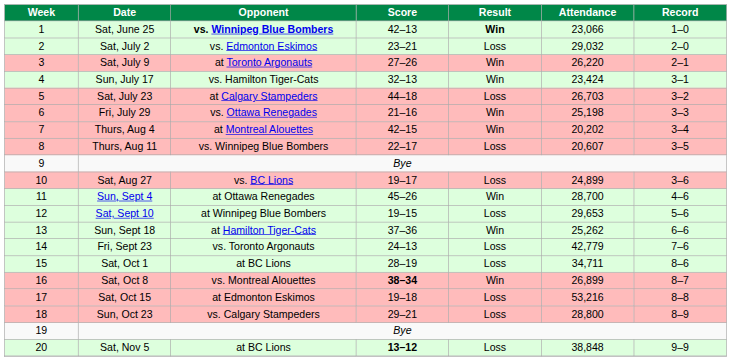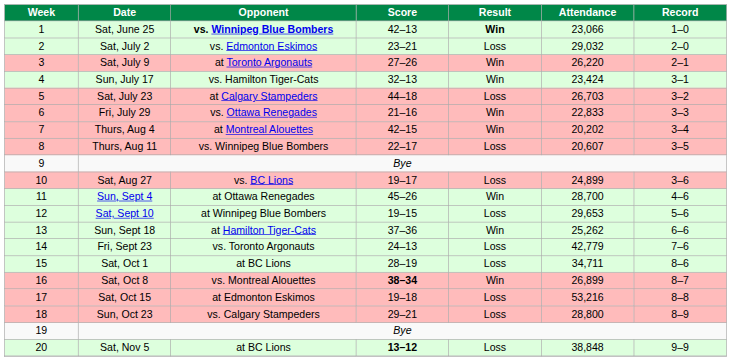Fri, July 29 | Attendance: 25,198 -> 22,833
